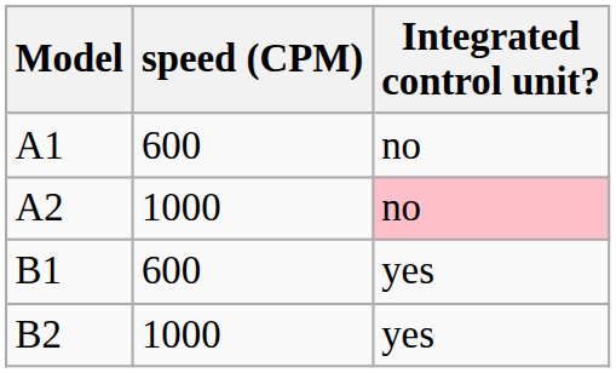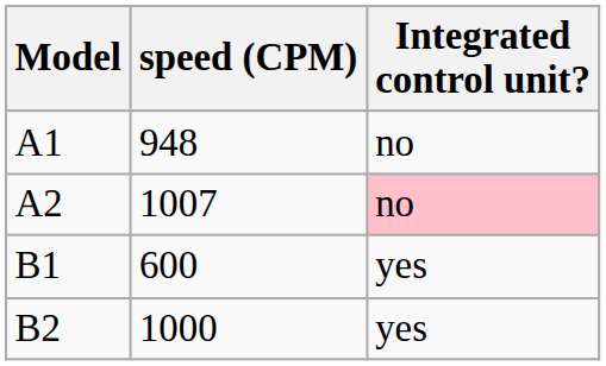A1 | speed (CPM): 600 -> 948
A2 | speed (CPM): 1000 -> 1007
